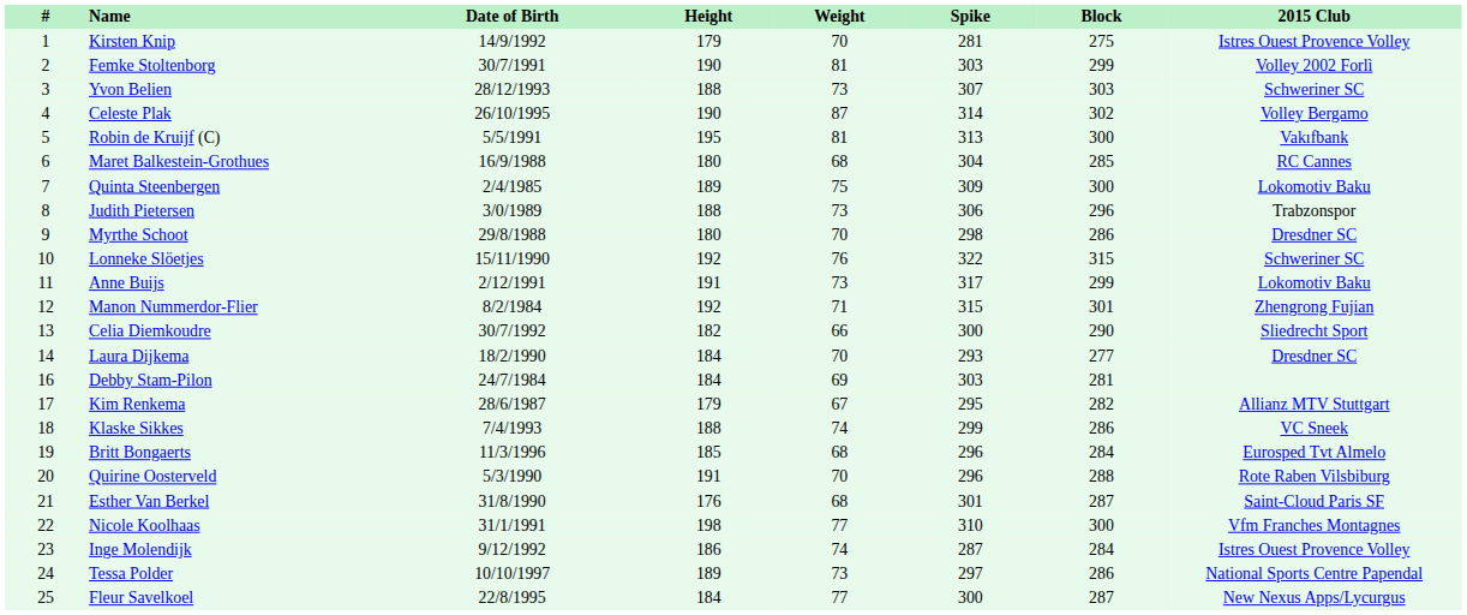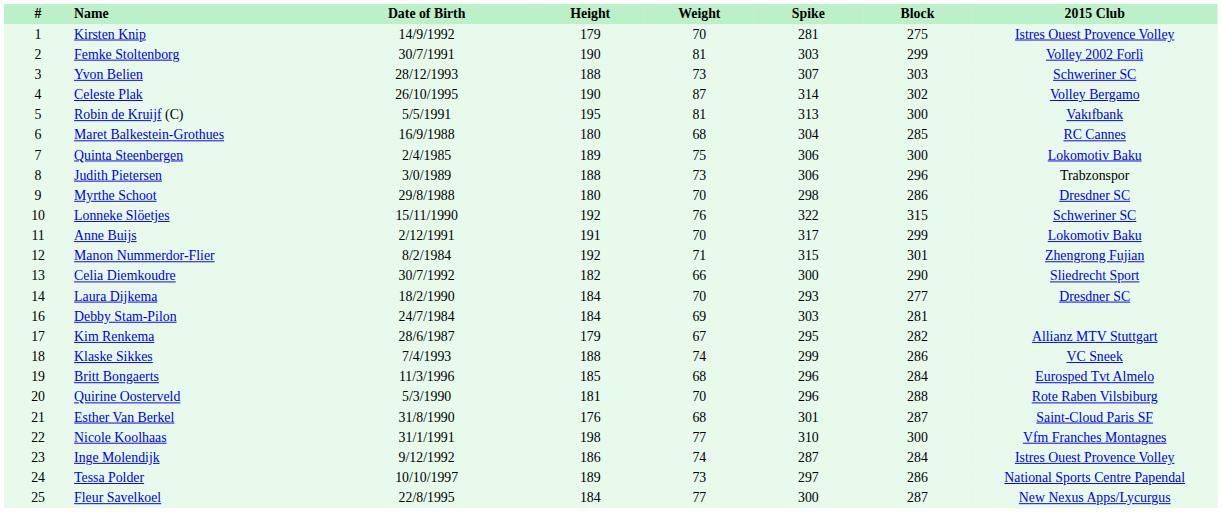Quinta Steenbergen | Spike: 309 -> 306
Anne Buijs | Weight: 73 -> 70
Quirine Oosterveld | Height: 191 -> 181
